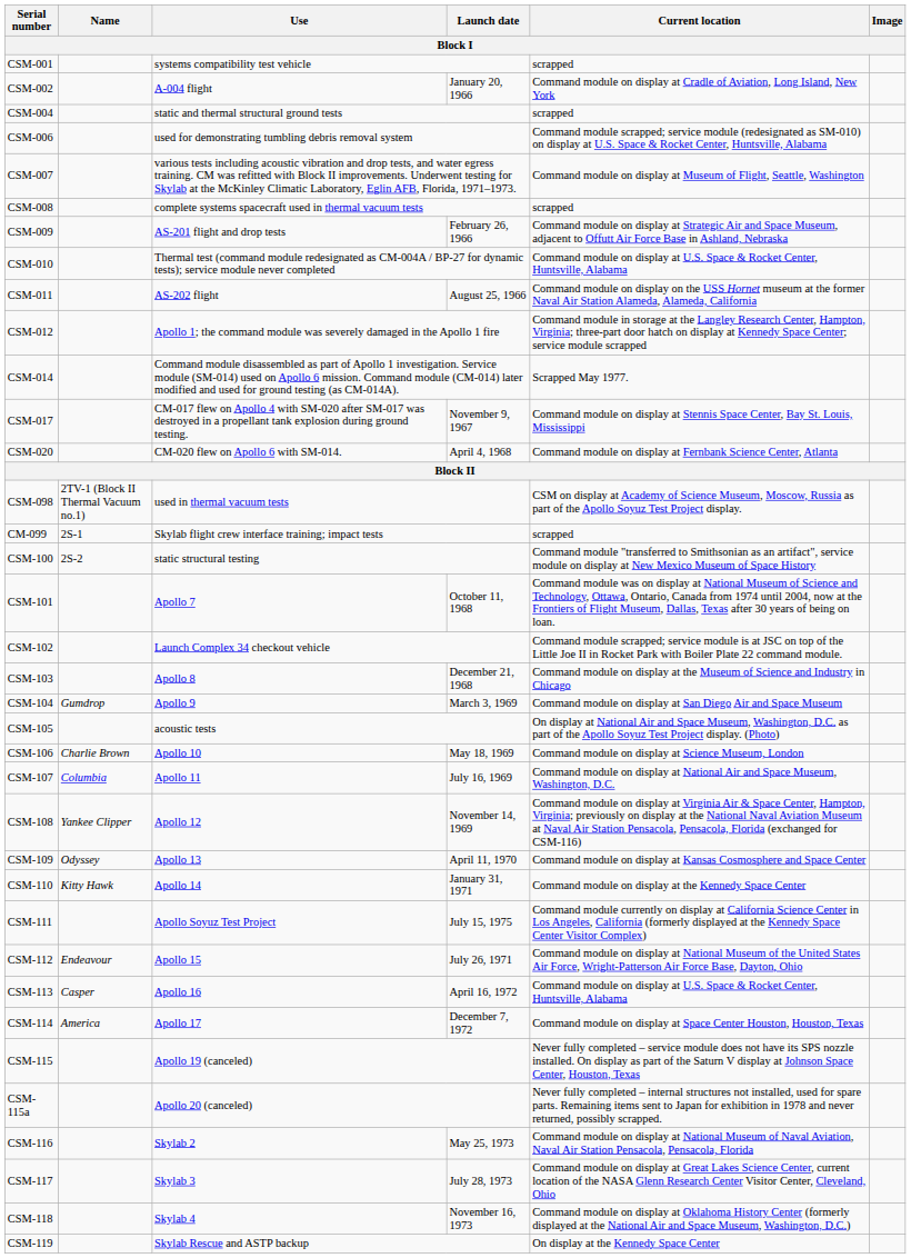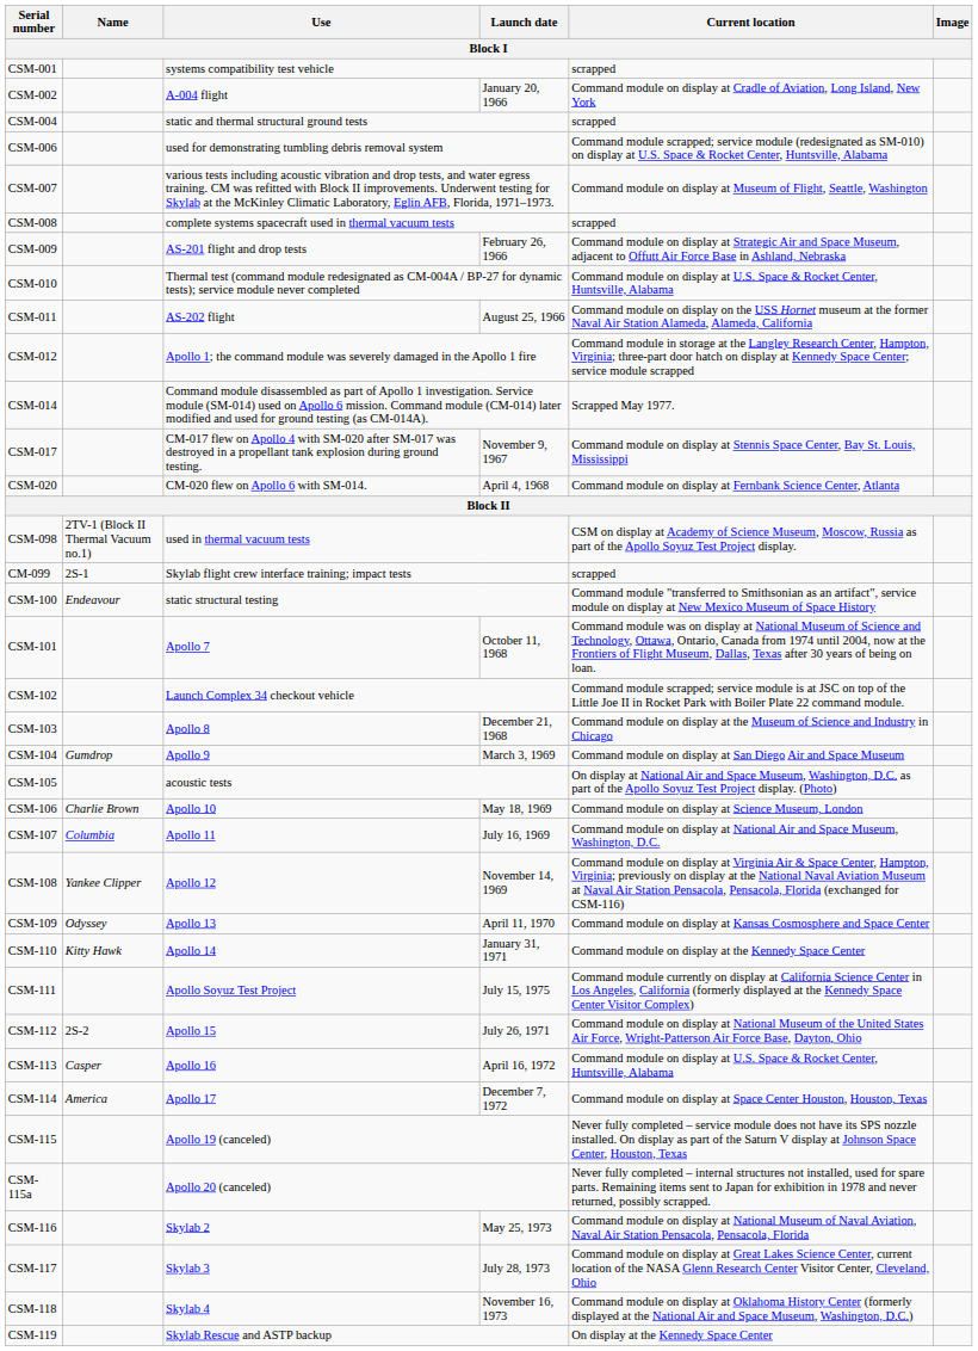CSM-100 | Name: 2S-2 -> Endeavour
CSM-112 | Name: Endeavour -> 2S-2
